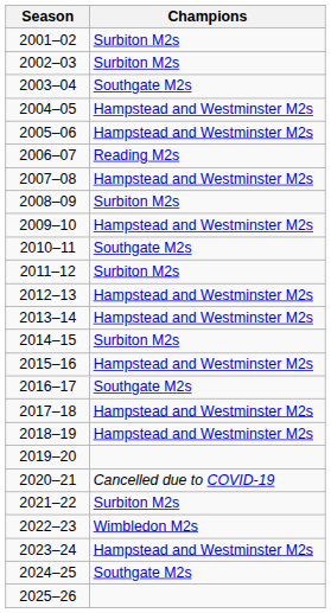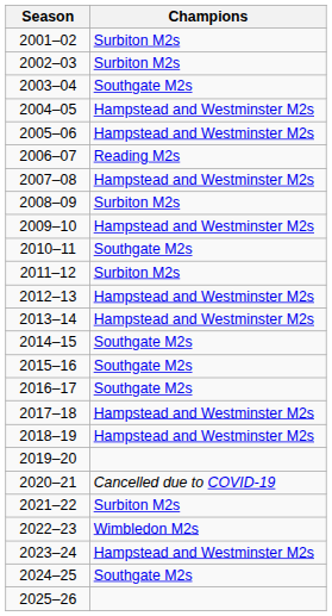2014–15 | Champions: Surbiton M2s -> Southgate M2s
2015–16 | Champions: Hampstead and Westminster M2s -> Southgate M2s
